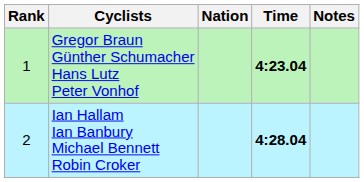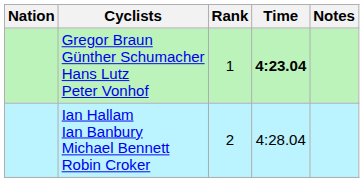columns swapped: Rank <-> Nation
Ian Hallam Ian Banbury Michael Bennett Robin Croker | Time: bold -> normal
